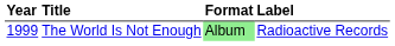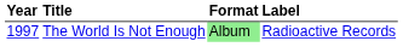The World Is Not Enough | Year: 1999 -> 1997
